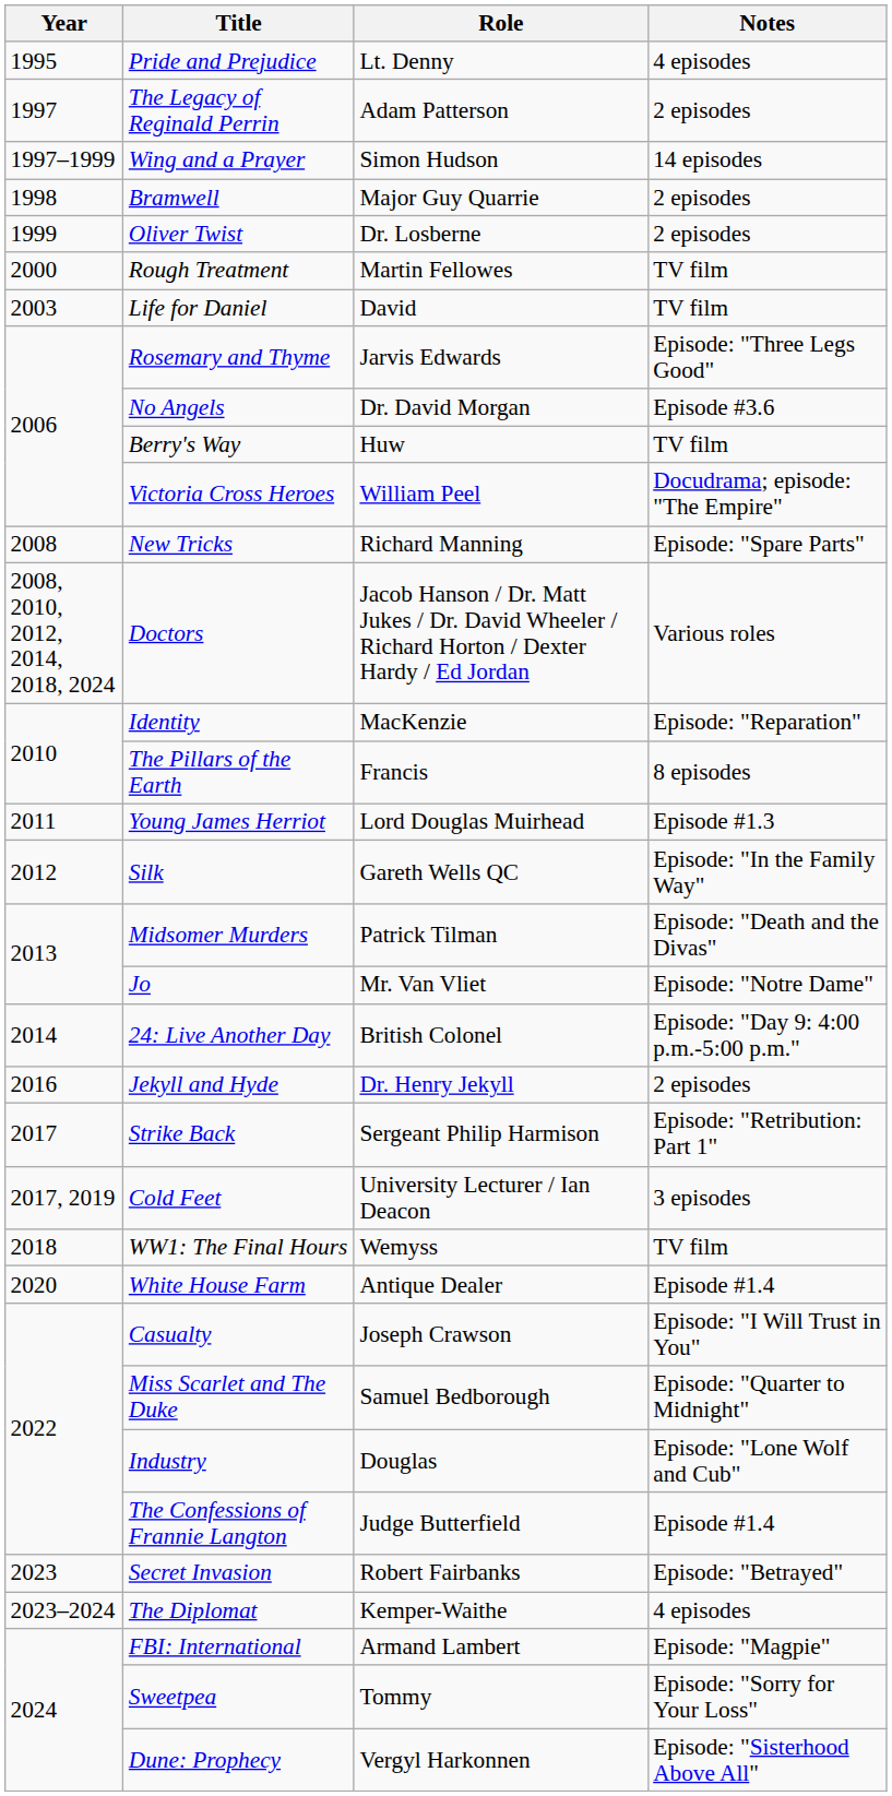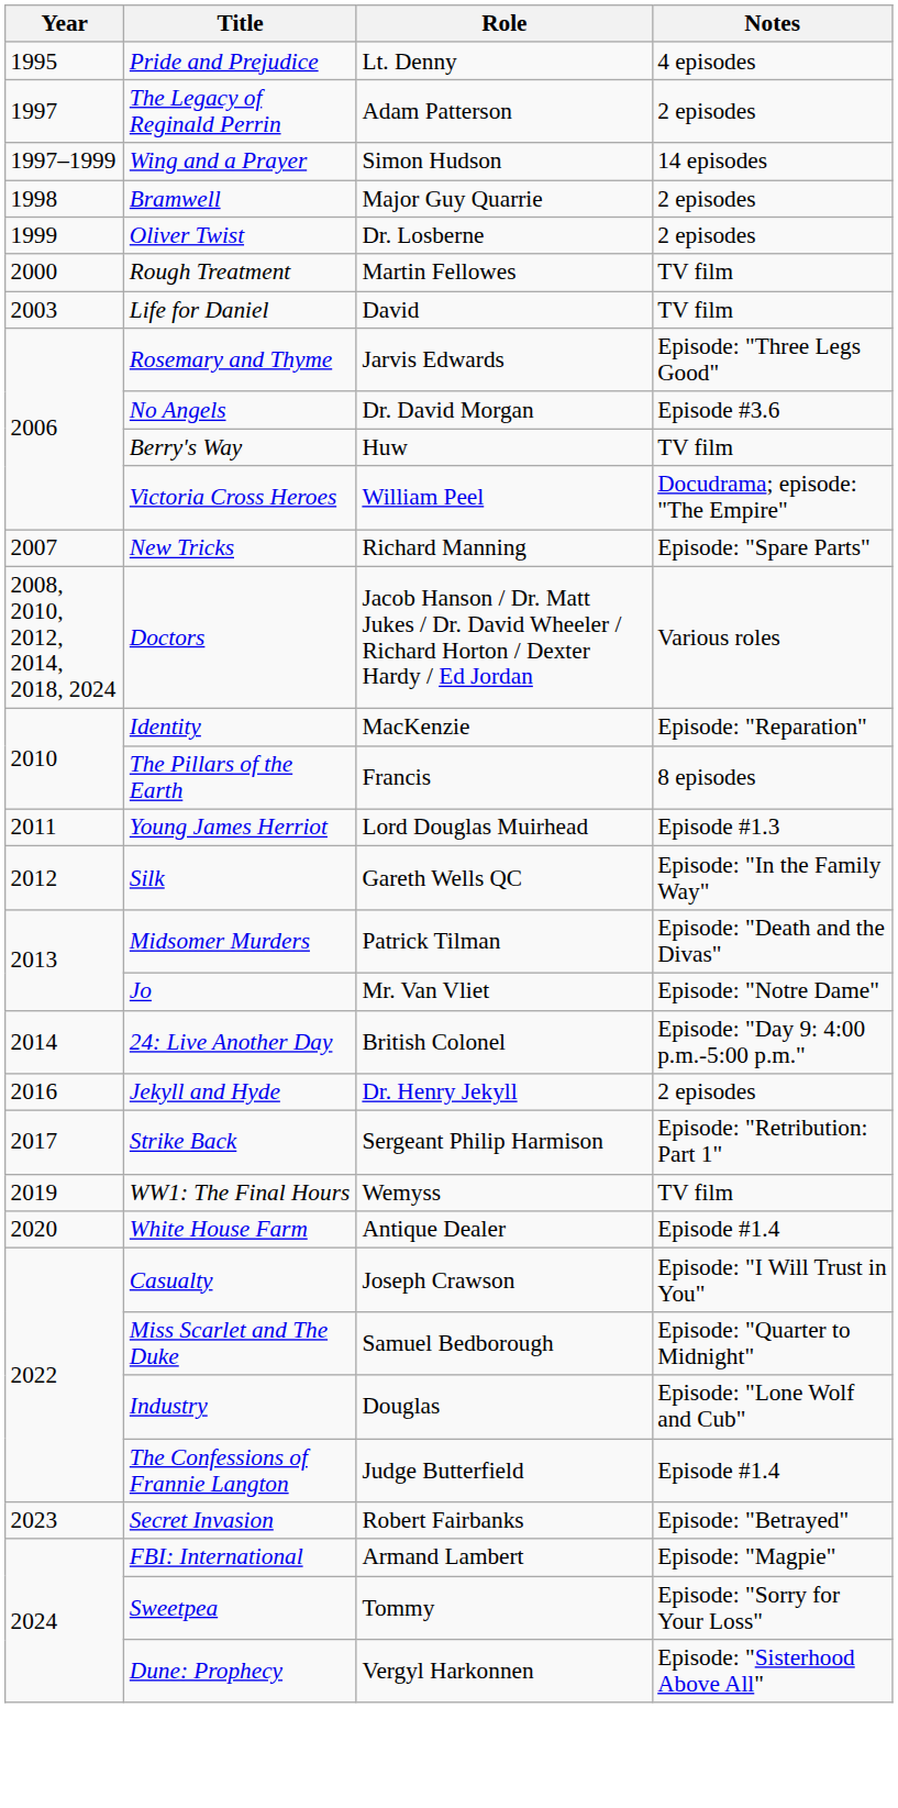New Tricks | Year: 2008 -> 2007
- row: 2017, 2019 | Cold Feet | University Lecturer / Ian Deacon | 3 episodes
WW1: The Final Hours | Year: 2018 -> 2019
- row: 2023–2024 | The Diplomat | Kemper-Waithe | 4 episodes
